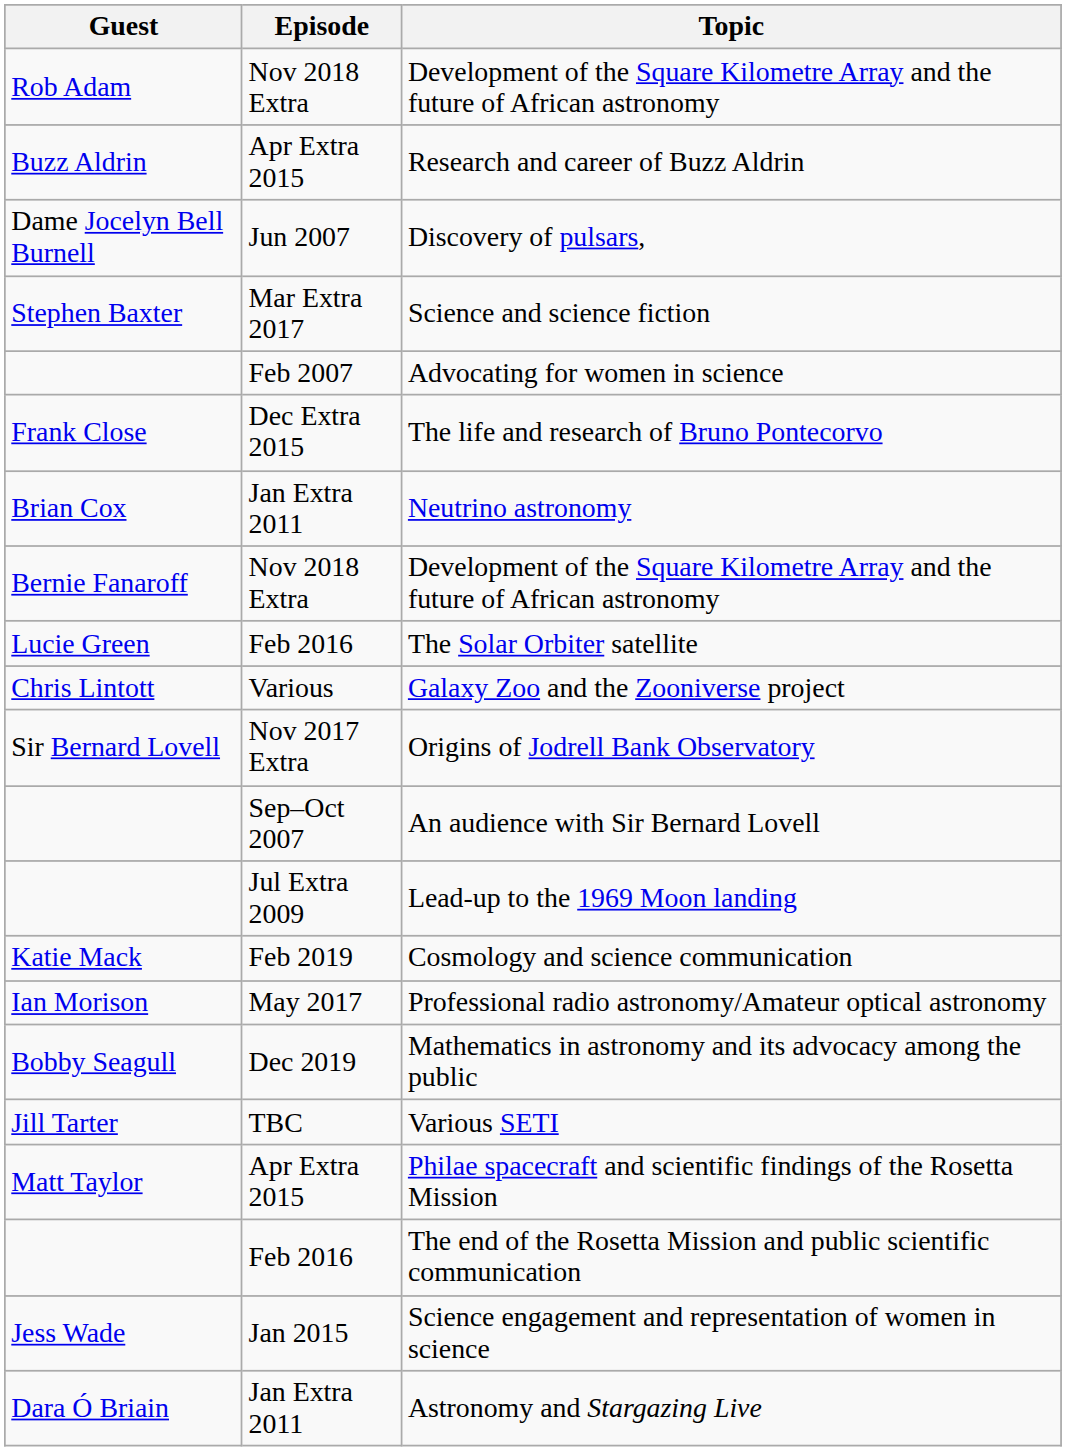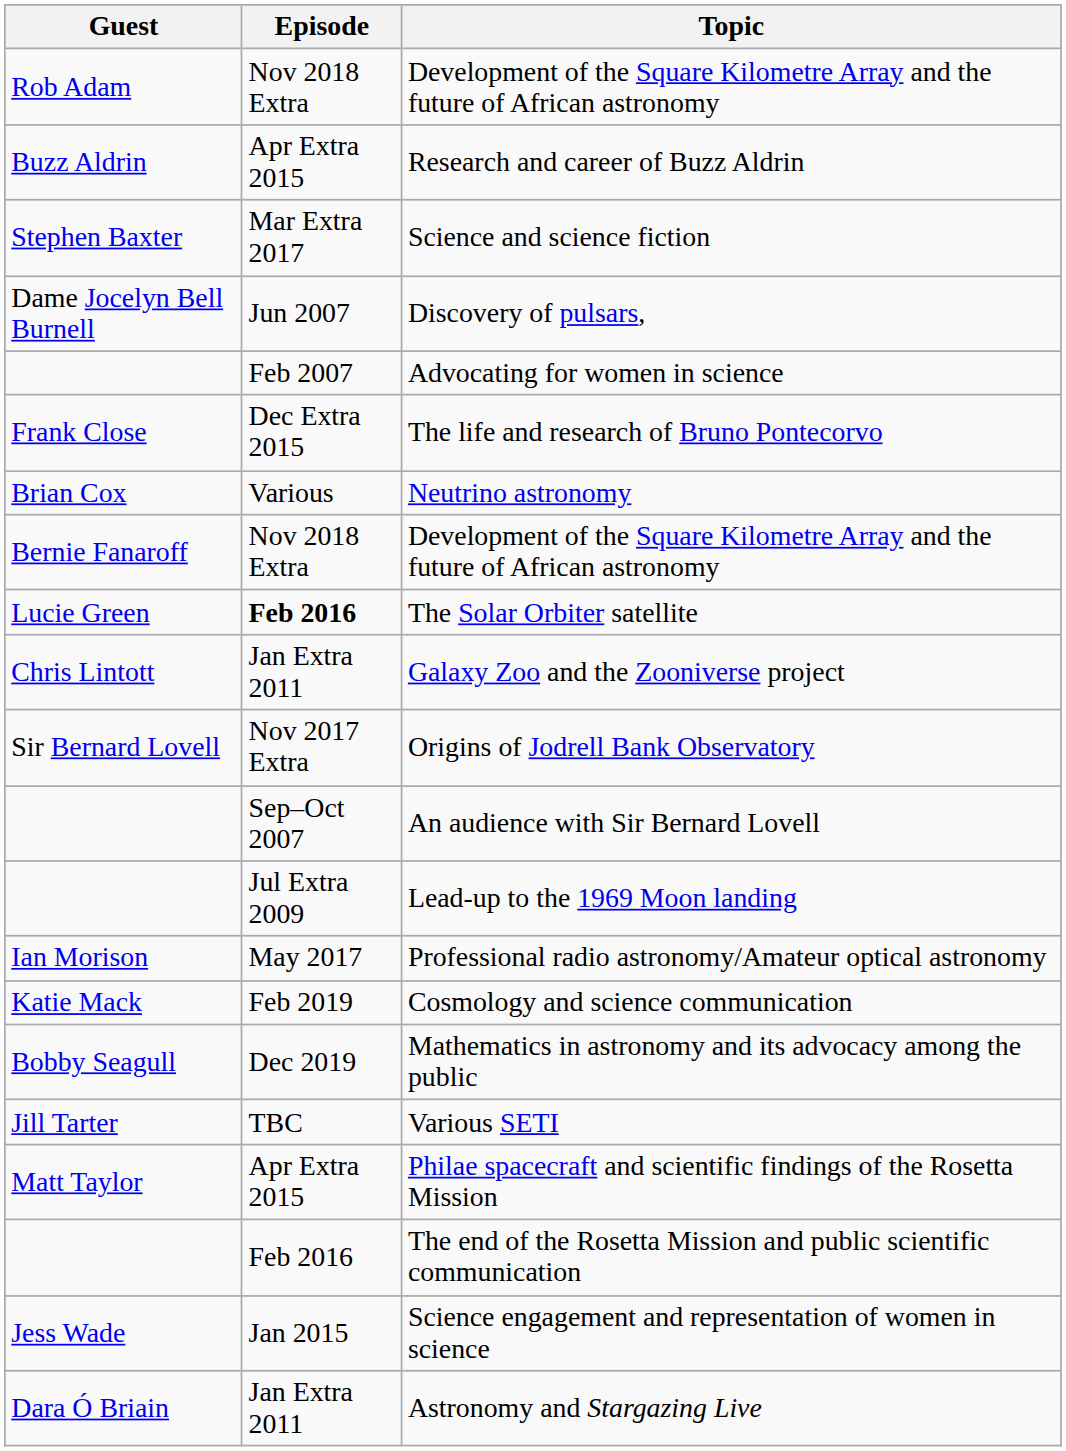rows swapped: Science and science fiction <-> Discovery of pulsars,
Neutrino astronomy | Episode: Jan Extra 2011 -> Various
The Solar Orbiter satellite | Episode: normal -> bold
Galaxy Zoo and the Zooniverse project | Episode: Various -> Jan Extra 2011
rows swapped: Cosmology and science communication <-> Professional radio astronomy/Amateur optical astronomy
